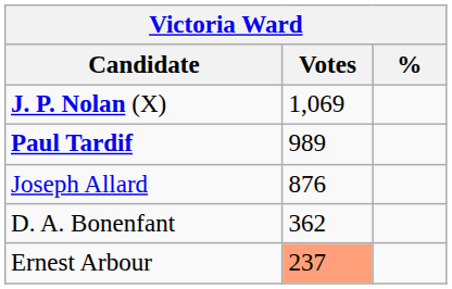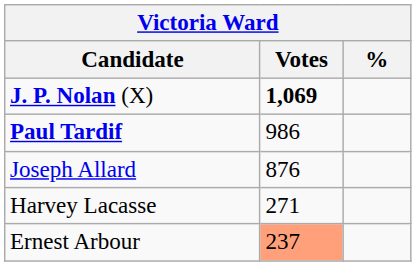J. P. Nolan (X) | Votes: normal -> bold
Paul Tardif | Votes: 989 -> 986
- row: D. A. Bonenfant | 362
+ row: Harvey Lacasse | 271
